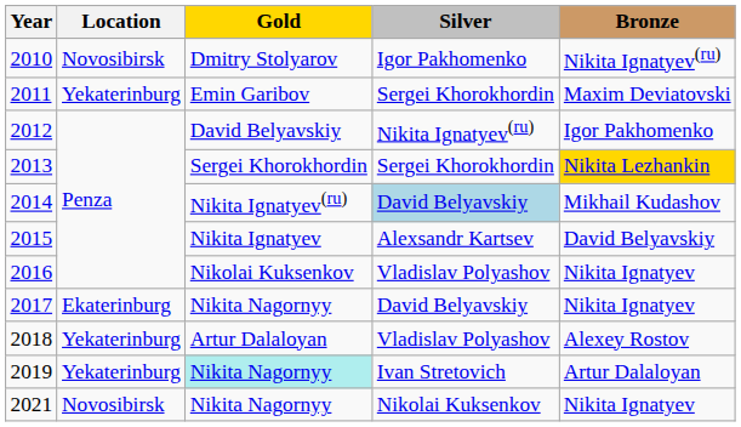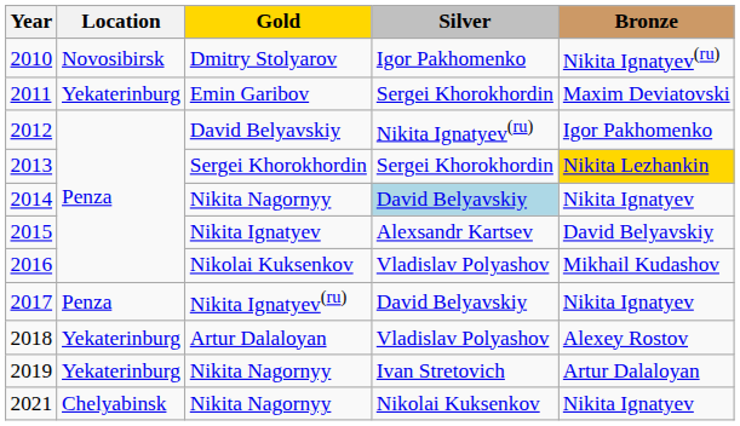2014 | Gold: Nikita Ignatyev(ru) -> Nikita Nagornyy
2014 | Bronze: Mikhail Kudashov -> Nikita Ignatyev
2016 | Bronze: Nikita Ignatyev -> Mikhail Kudashov
2017 | Location: Ekaterinburg -> Penza
2017 | Gold: Nikita Nagornyy -> Nikita Ignatyev(ru)
2019 | Gold: paleturquoise background -> no background
2021 | Location: Novosibirsk -> Chelyabinsk
